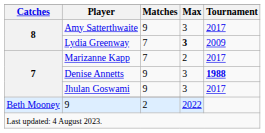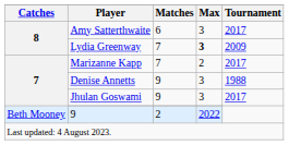Amy Satterthwaite | Matches: 9 -> 6
Denise Annetts | Tournament: bold -> normal
